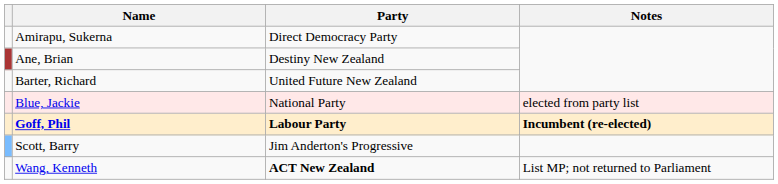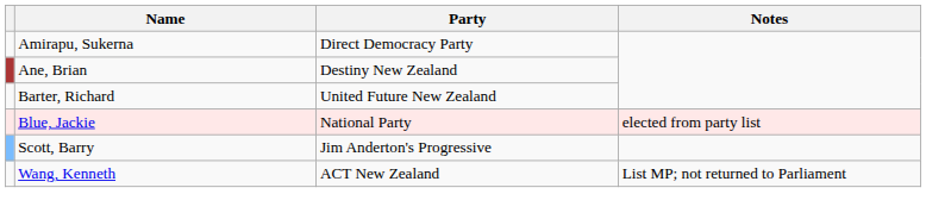- row: Goff, Phil | Labour Party | Incumbent (re-elected)
Wang, Kenneth | Party: bold -> normal
